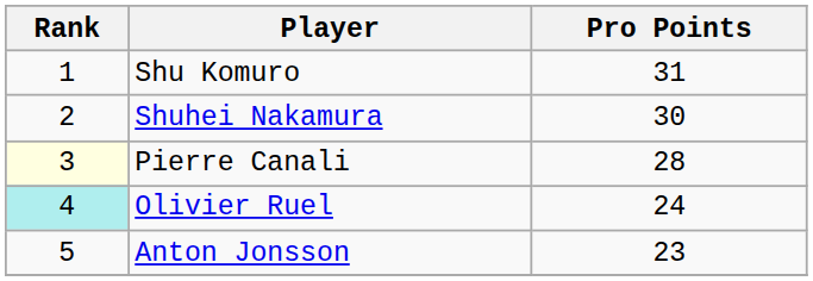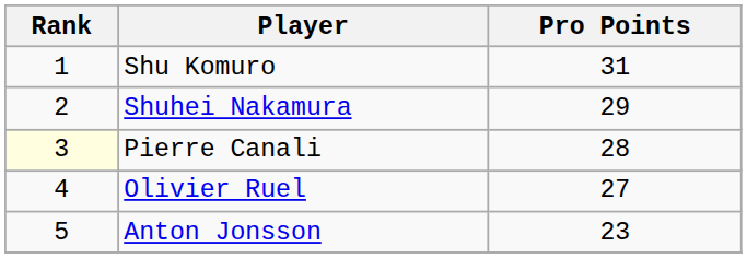Shuhei Nakamura | Pro Points: 30 -> 29
Olivier Ruel | Rank: paleturquoise background -> no background
Olivier Ruel | Pro Points: 24 -> 27
